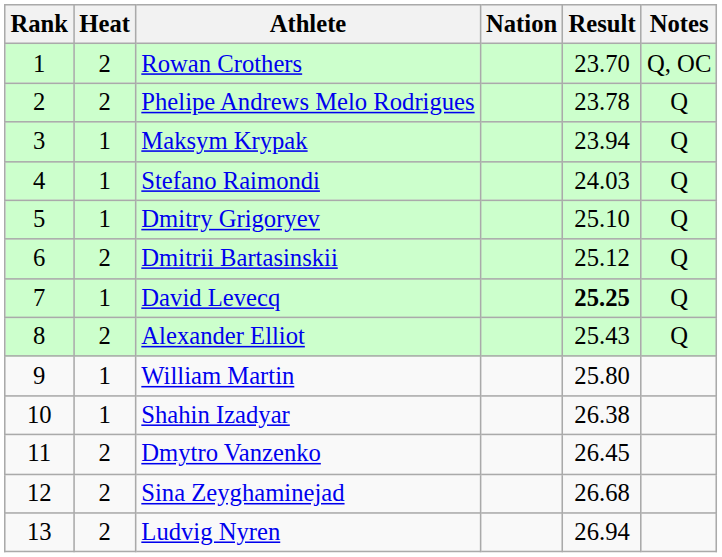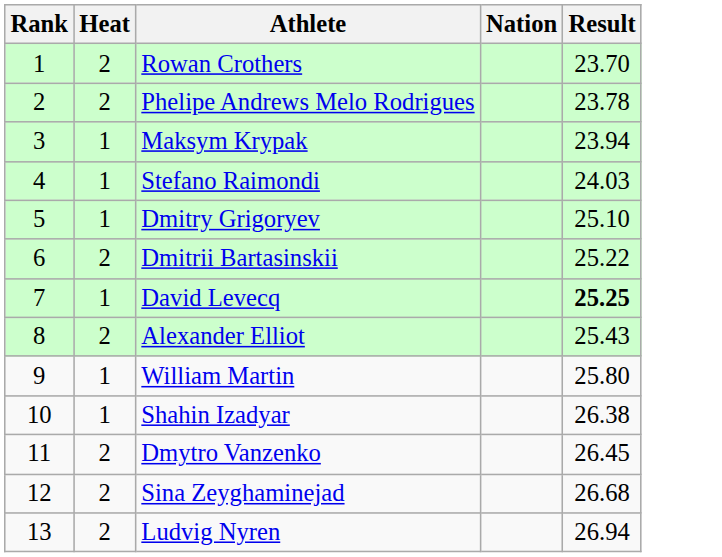- column: Notes | Q, OC | Q | Q | Q | Q | Q | Q | Q
Dmitrii Bartasinskii | Result: 25.12 -> 25.22
